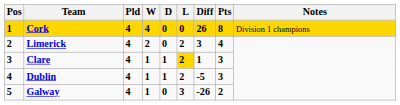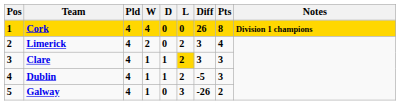Cork | Notes: normal -> bold
Clare | Diff: 1 -> 3
